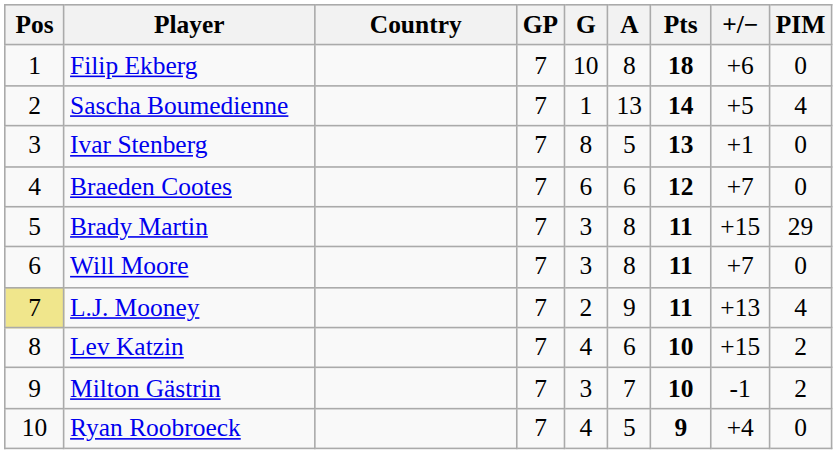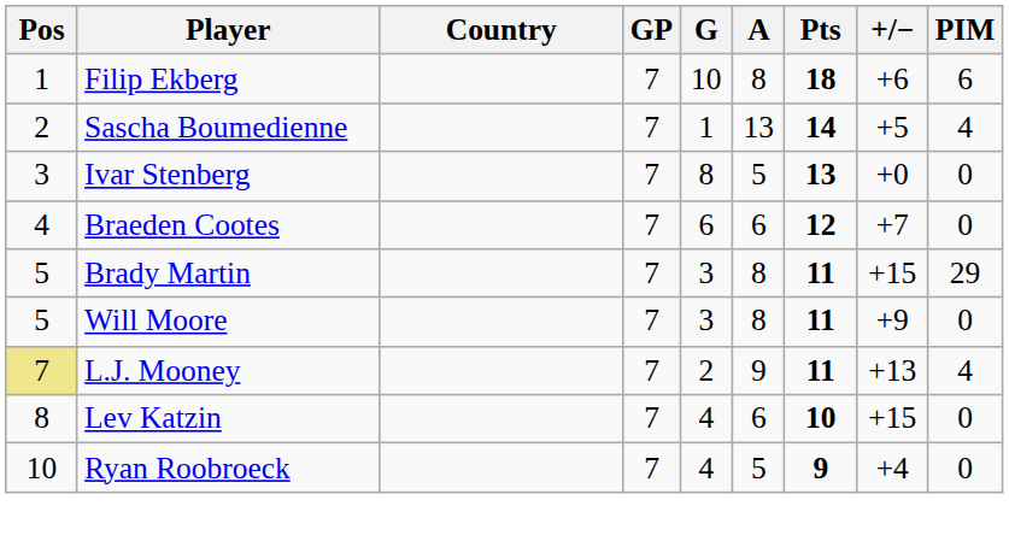Filip Ekberg | PIM: 0 -> 6
Ivar Stenberg | +/−: +1 -> +0
Will Moore | Pos: 6 -> 5
Will Moore | +/−: +7 -> +9
Lev Katzin | PIM: 2 -> 0
- row: 9 | Milton Gästrin | 7 | 3 | 7 | 10 | -1 | 2
